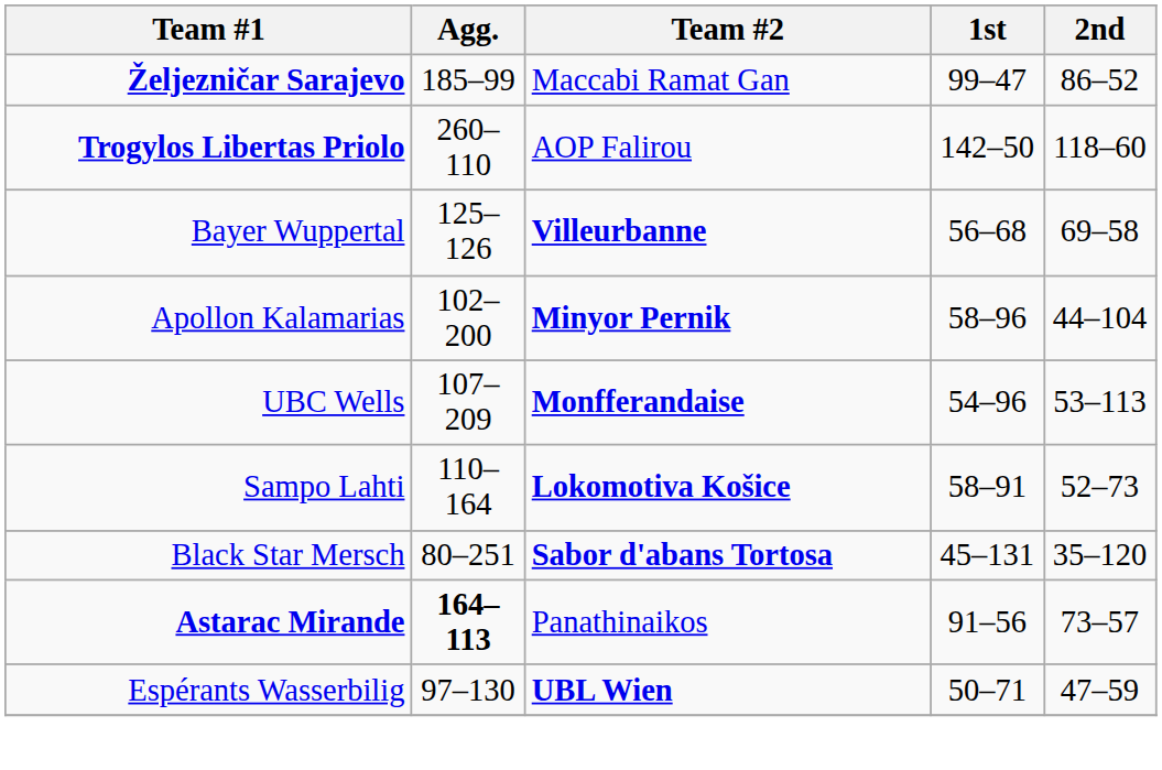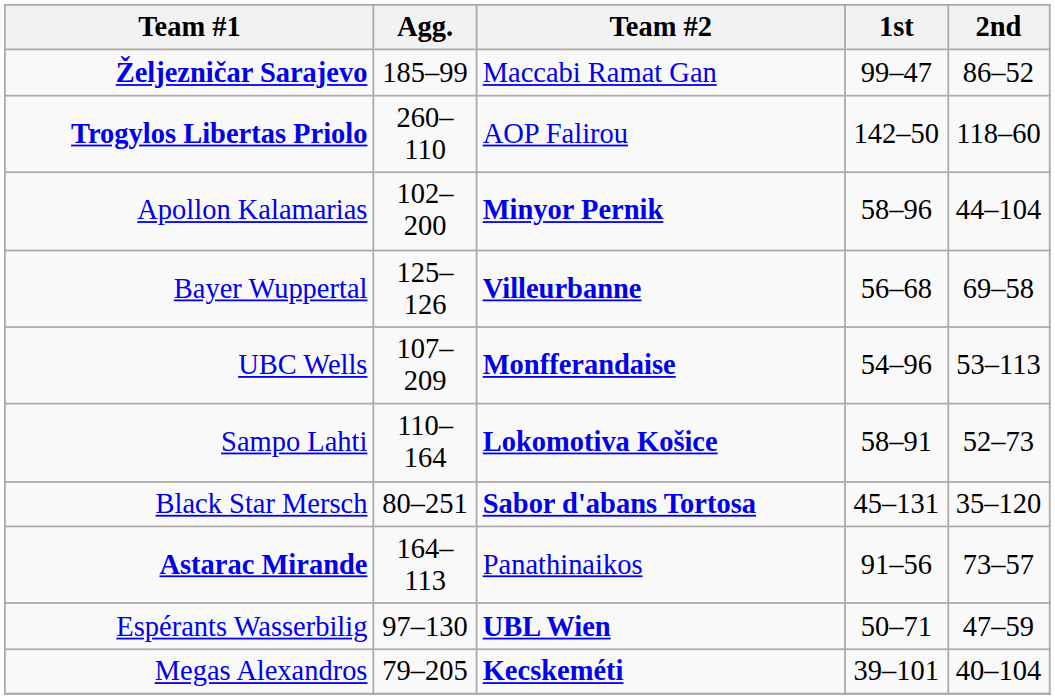rows swapped: Bayer Wuppertal <-> Apollon Kalamarias
Astarac Mirande | Agg.: bold -> normal
+ row: Megas Alexandros | 79–205 | Kecskeméti | 39–101 | 40–104
